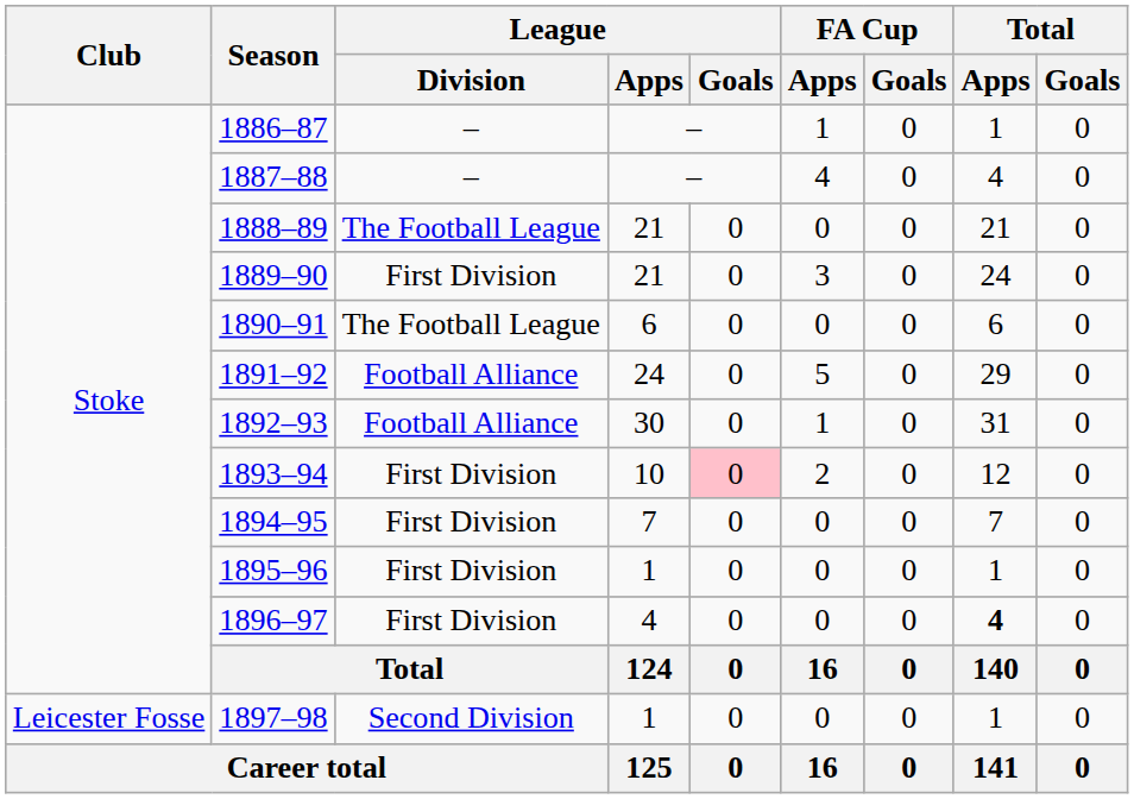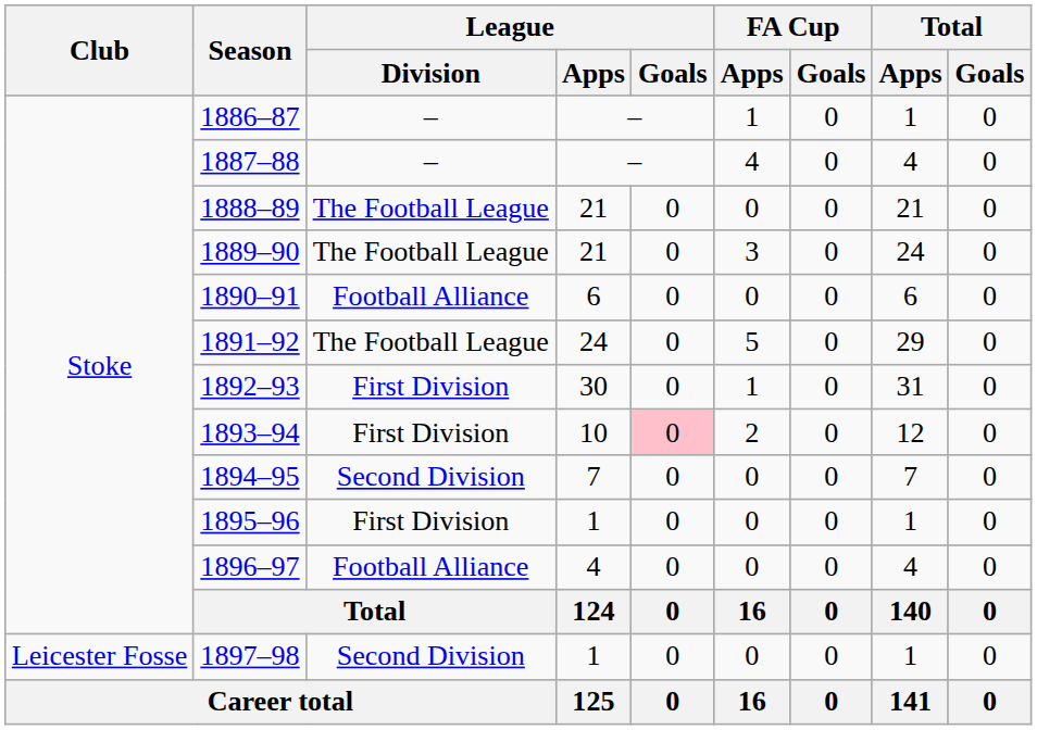1889–90 | League / Division: First Division -> The Football League
1890–91 | League / Division: The Football League -> Football Alliance
1891–92 | League / Division: Football Alliance -> The Football League
1892–93 | League / Division: Football Alliance -> First Division
1894–95 | League / Division: First Division -> Second Division
1896–97 | League / Division: First Division -> Football Alliance
1896–97 | Total / Apps: bold -> normal
